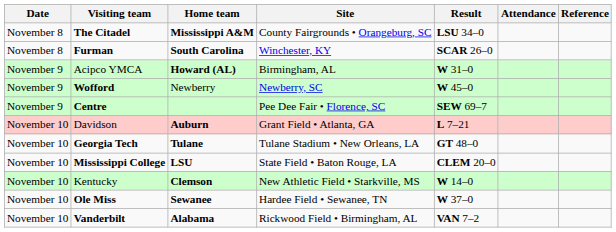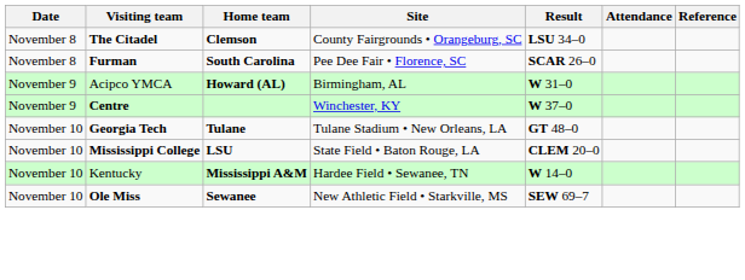The Citadel | Home team: Mississippi A&M -> Clemson
Furman | Site: Winchester, KY -> Pee Dee Fair • Florence, SC
- row: November 9 | Wofford | Newberry | Newberry, SC | W 45–0
Centre | Site: Pee Dee Fair • Florence, SC -> Winchester, KY
Centre | Result: SEW 69–7 -> W 37–0
- row: November 10 | Davidson | Auburn | Grant Field • Atlanta, GA | L 7–21
Kentucky | Home team: Clemson -> Mississippi A&M
Kentucky | Site: New Athletic Field • Starkville, MS -> Hardee Field • Sewanee, TN
Ole Miss | Site: Hardee Field • Sewanee, TN -> New Athletic Field • Starkville, MS
Ole Miss | Result: W 37–0 -> SEW 69–7
- row: November 10 | Vanderbilt | Alabama | Rickwood Field • Birmingham, AL | VAN 7–2
